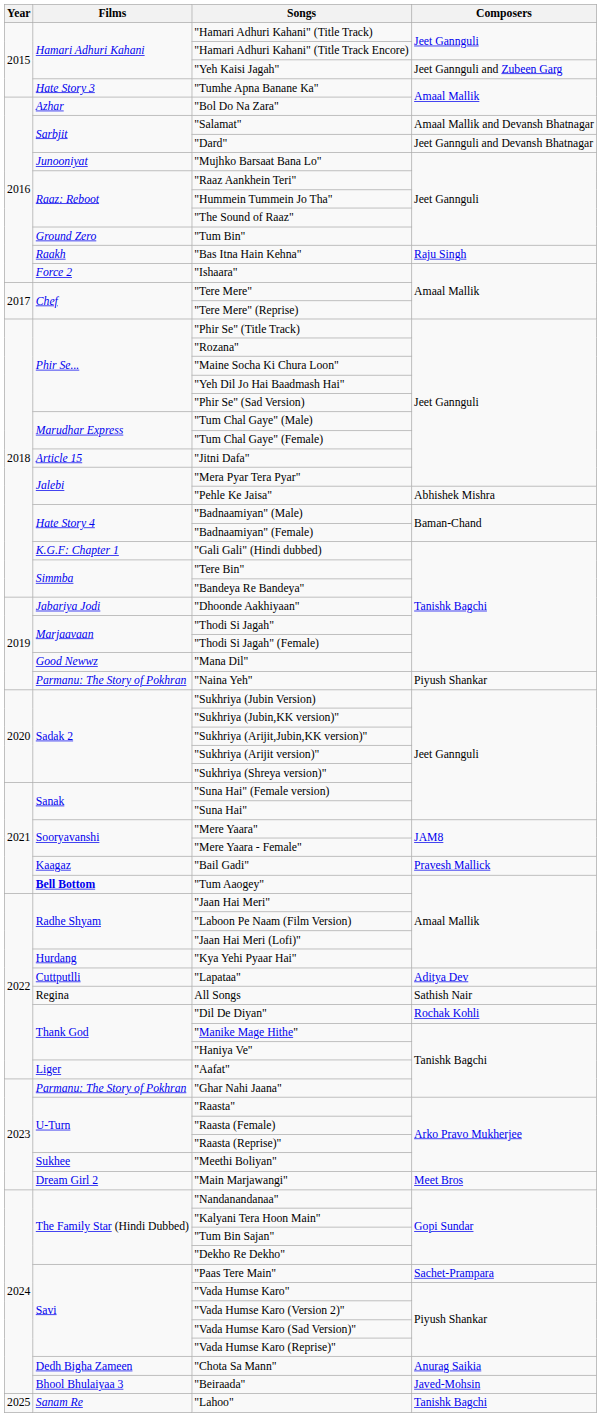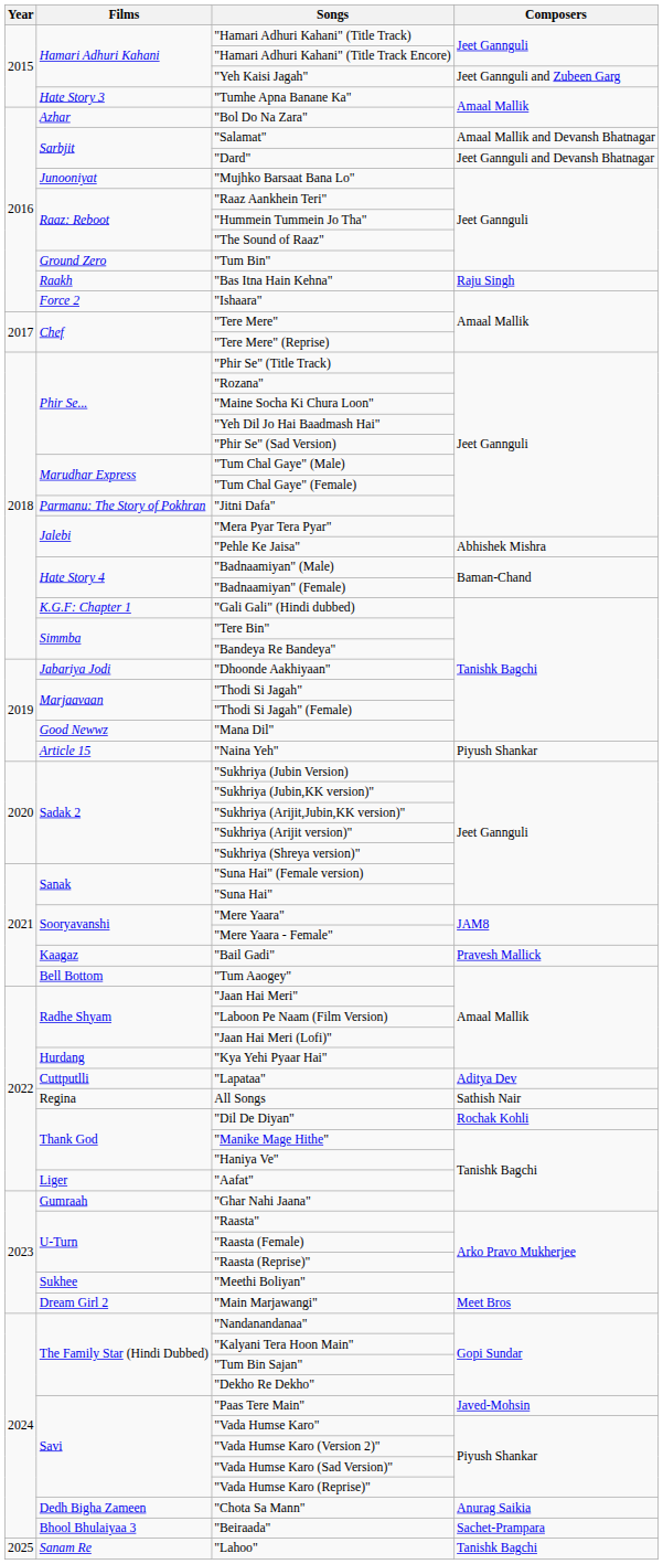"Jitni Dafa" | Films: Article 15 -> Parmanu: The Story of Pokhran
"Naina Yeh" | Films: Parmanu: The Story of Pokhran -> Article 15
"Tum Aaogey" | Films: bold -> normal
"Ghar Nahi Jaana" | Films: Parmanu: The Story of Pokhran -> Gumraah
"Paas Tere Main" | Composers: Sachet-Prampara -> Javed-Mohsin
"Beiraada" | Composers: Javed-Mohsin -> Sachet-Prampara
